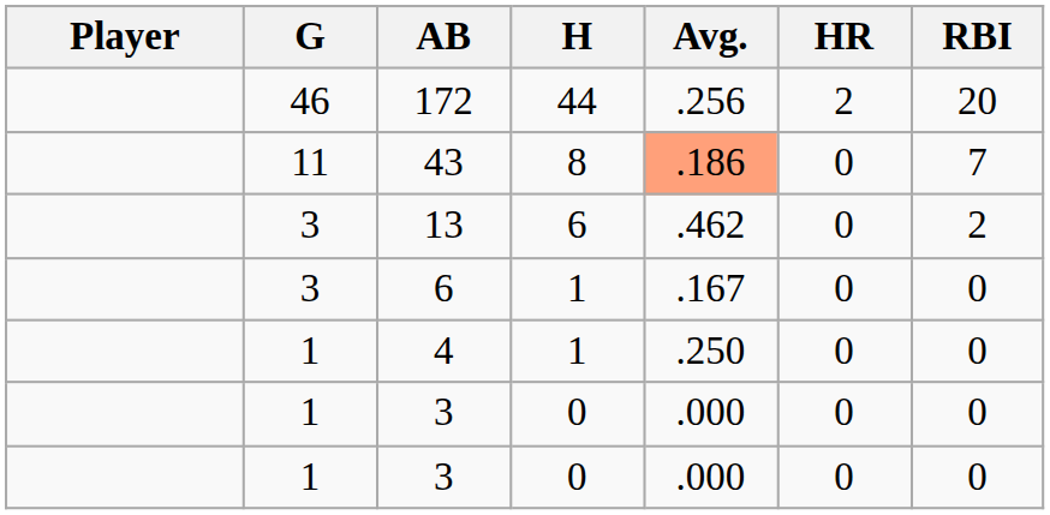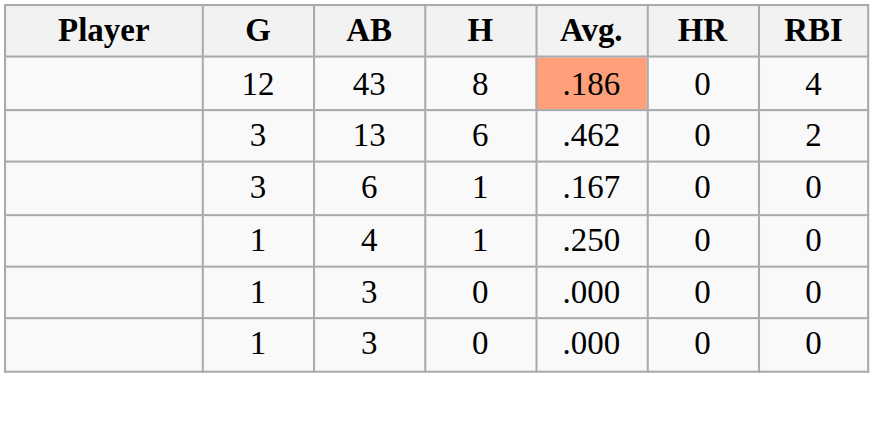- row: 46 | 172 | 44 | .256 | 2 | 20
43 | G: 11 -> 12
43 | RBI: 7 -> 4
